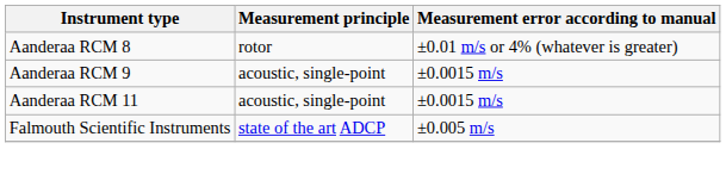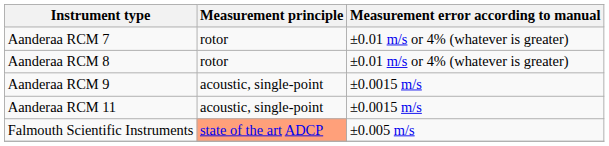+ row: Aanderaa RCM 7 | rotor | ±0.01 m/s or 4% (whatever is greater)
Falmouth Scientific Instruments | Measurement principle: no background -> lightsalmon background
